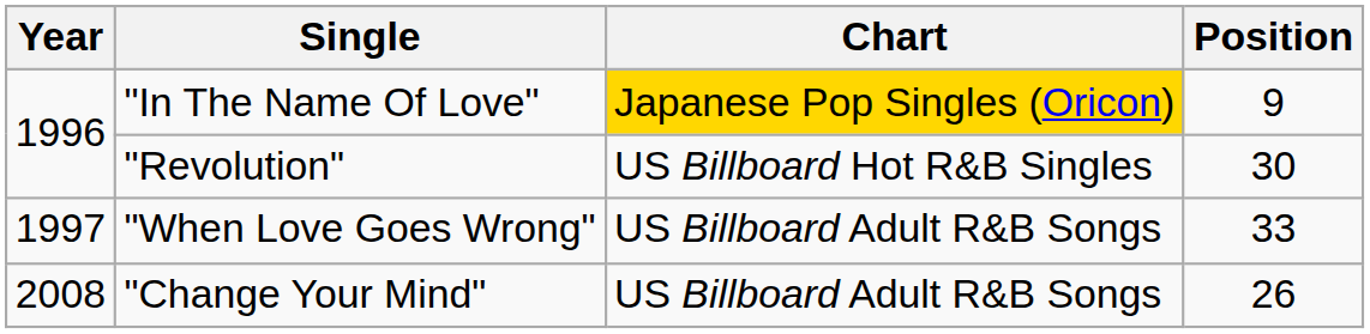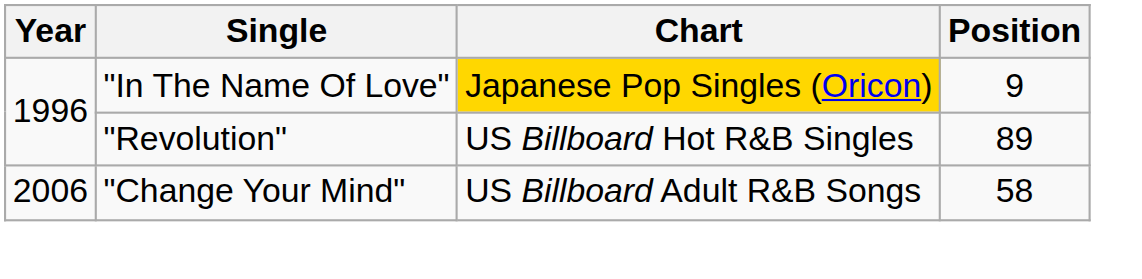"Revolution" | Position: 30 -> 89
- row: 1997 | "When Love Goes Wrong" | US Billboard Adult R&B Songs | 33
"Change Your Mind" | Year: 2008 -> 2006
"Change Your Mind" | Position: 26 -> 58
